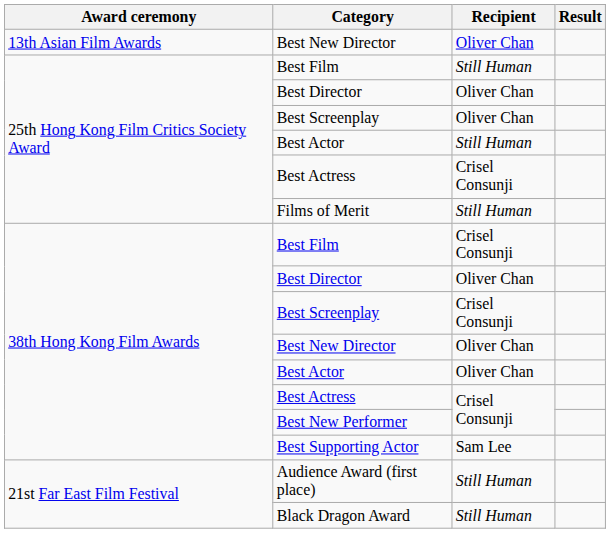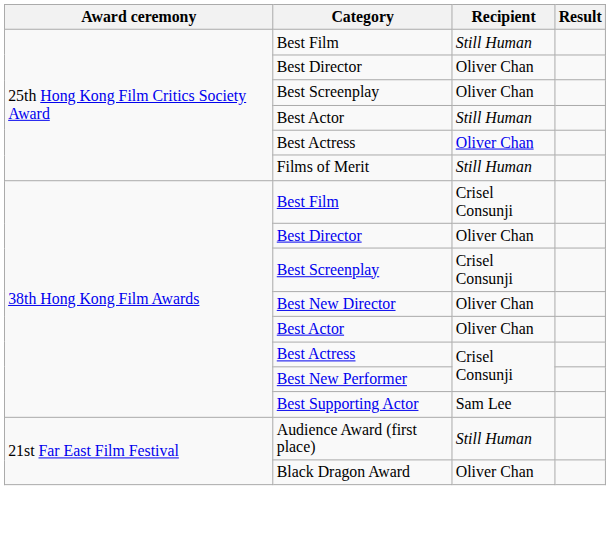- row: 13th Asian Film Awards | Best New Director | Oliver Chan
25th Hong Kong Film Critics Society Award / Best Actress | Recipient: Crisel Consunji -> Oliver Chan
Black Dragon Award | Recipient: Still Human -> Oliver Chan
